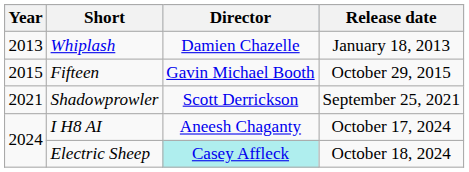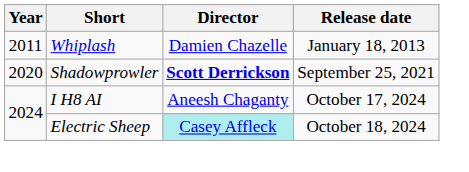Whiplash | Year: 2013 -> 2011
- row: 2015 | Fifteen | Gavin Michael Booth | October 29, 2015
Shadowprowler | Year: 2021 -> 2020
Shadowprowler | Director: normal -> bold
